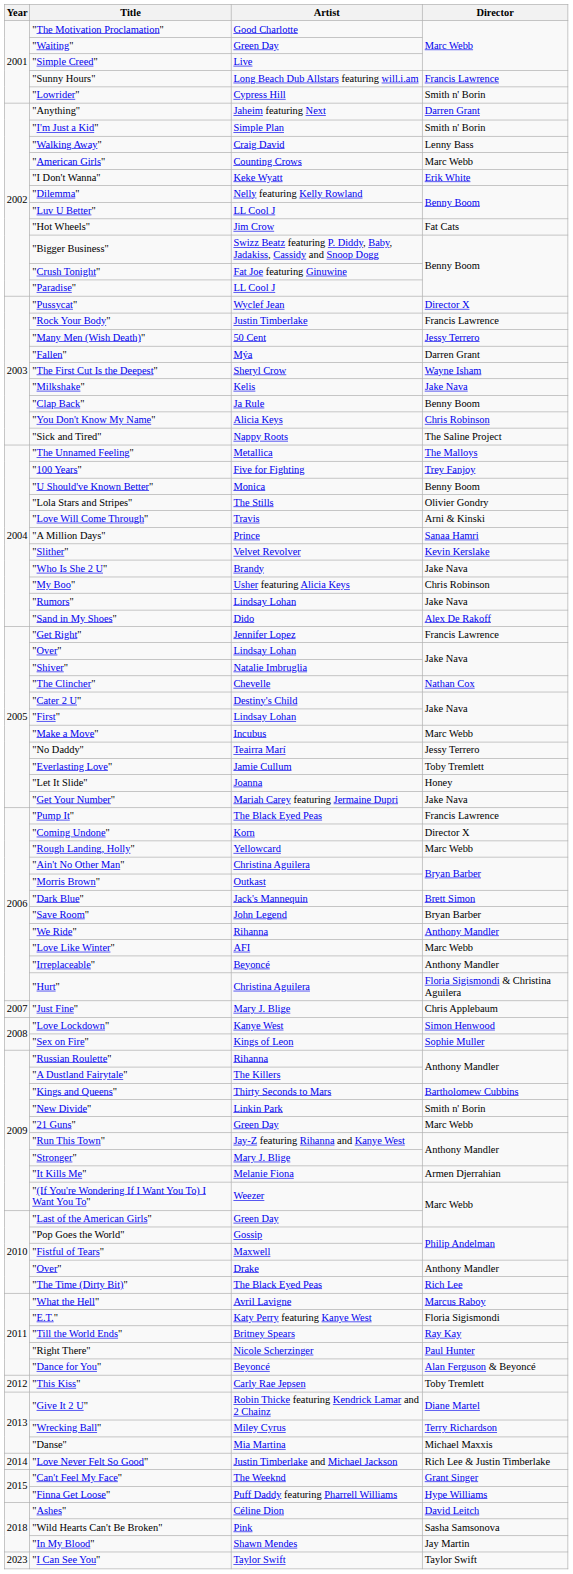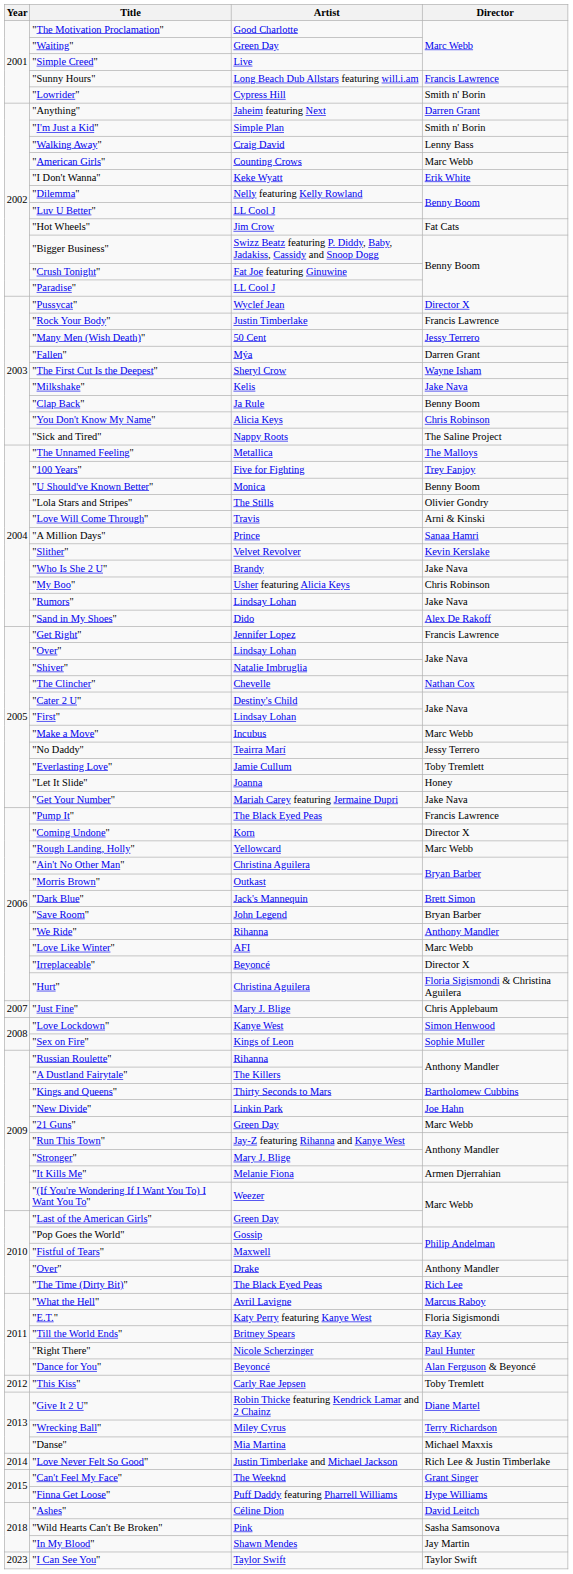"Irreplaceable" | Director: Anthony Mandler -> Director X
"New Divide" | Director: Smith n' Borin -> Joe Hahn
